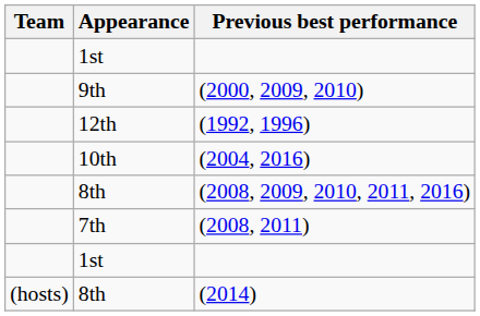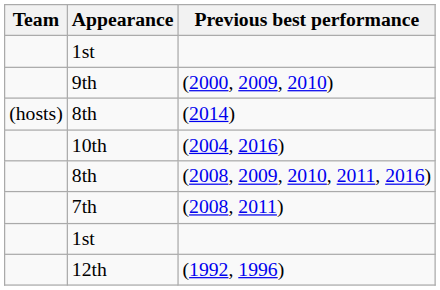rows swapped: (2014) <-> (1992, 1996)
